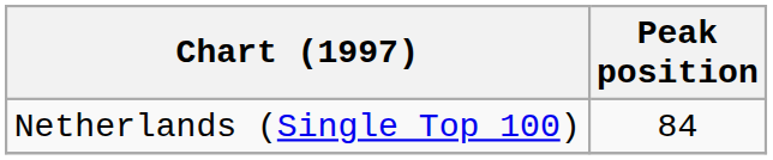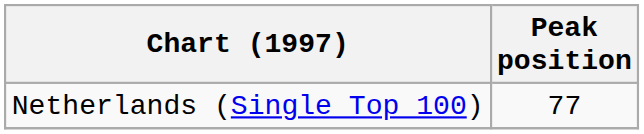Netherlands (Single Top 100) | Peak position: 84 -> 77
